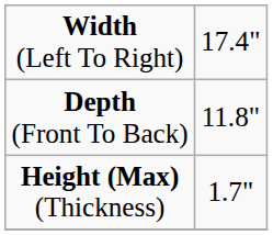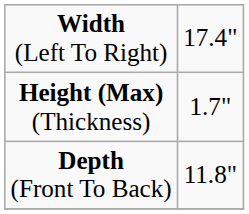rows swapped: Depth (Front To Back) <-> Height (Max) (Thickness)
